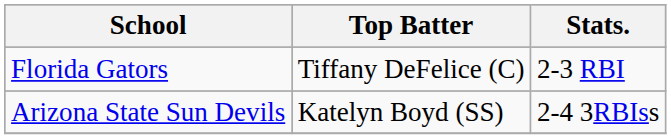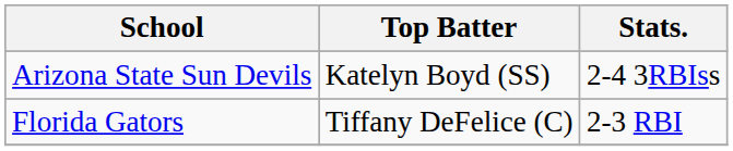rows swapped: Arizona State Sun Devils <-> Florida Gators
